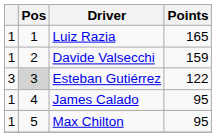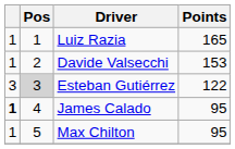Davide Valsecchi | Points: 159 -> 153
James Calado | column 1: normal -> bold
